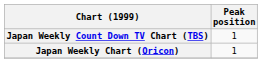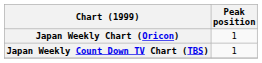rows swapped: Japan Weekly Chart (Oricon) <-> Japan Weekly Count Down TV Chart (TBS)
